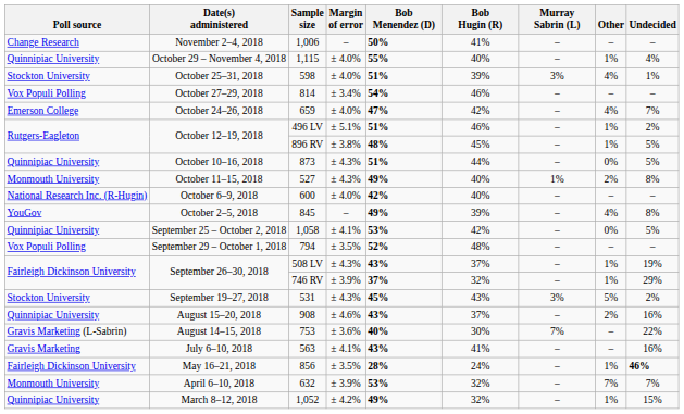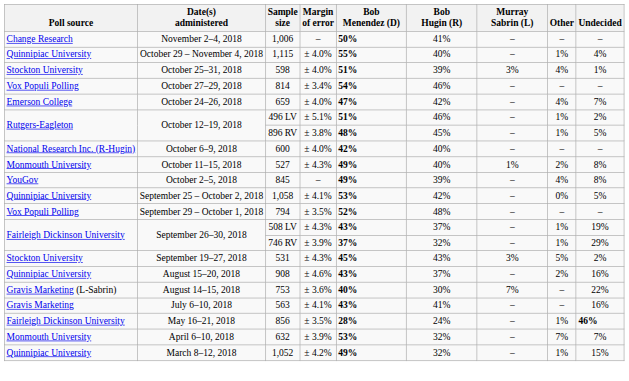- row: Quinnipiac University | October 10–16, 2018 | 873 | ± 4.3% | 51% | 44% | – | 0% | 5%
rows swapped: October 11–15, 2018 <-> October 6–9, 2018
